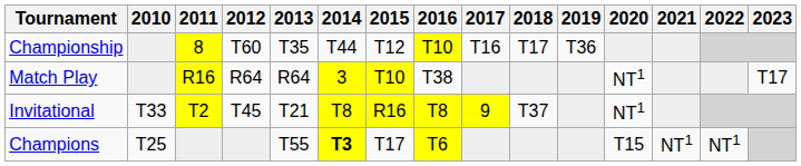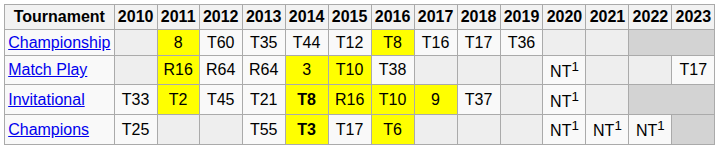Championship | 2016: T10 -> T8
Invitational | 2014: normal -> bold
Invitational | 2016: T8 -> T10
Champions | 2020: T15 -> NT1
